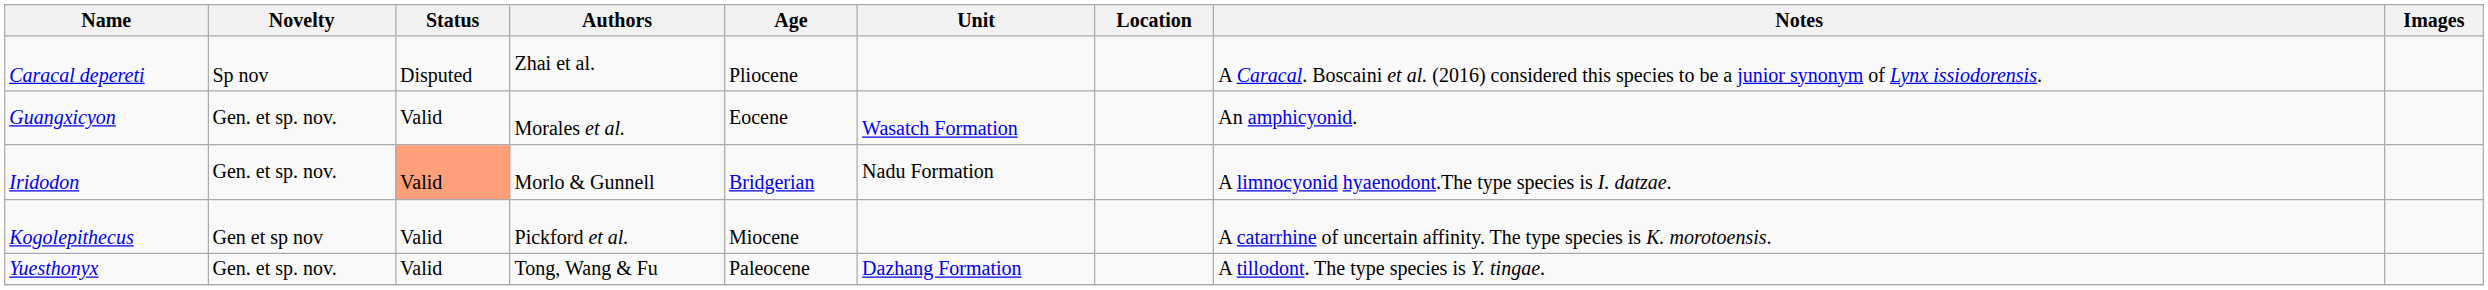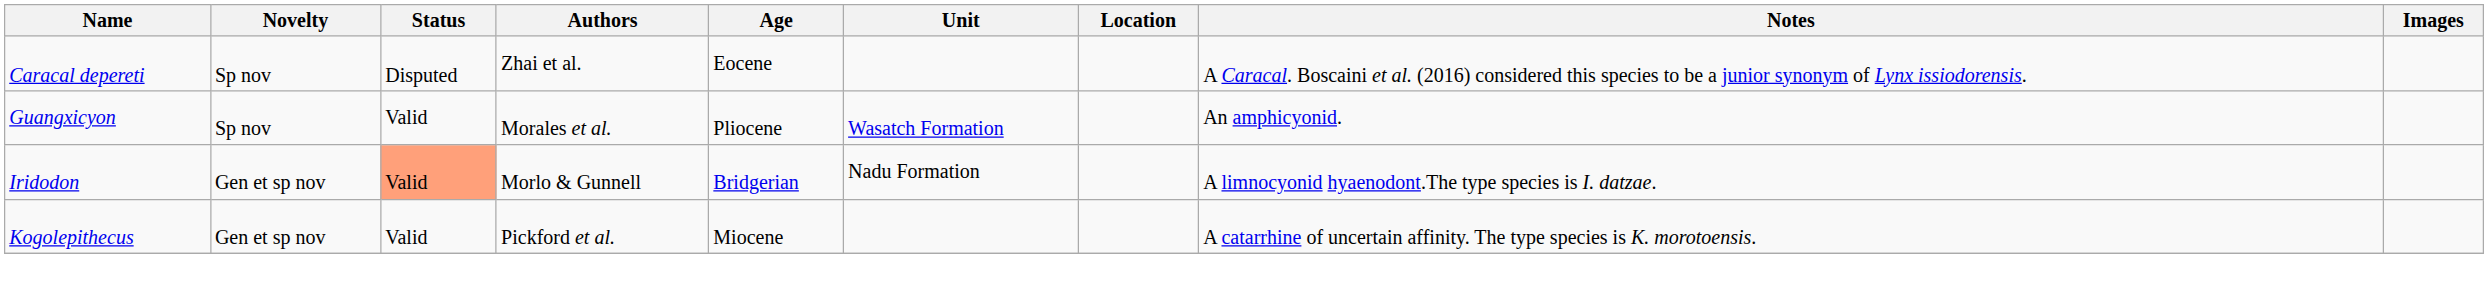Caracal depereti | Age: Pliocene -> Eocene
Guangxicyon | Novelty: Gen. et sp. nov. -> Sp nov
Guangxicyon | Age: Eocene -> Pliocene
Iridodon | Novelty: Gen. et sp. nov. -> Gen et sp nov
- row: Yuesthonyx | Gen. et sp. nov. | Valid | Tong, Wang & Fu | Paleocene | Dazhang Formation | A tillodont. The type species is Y. tingae.
